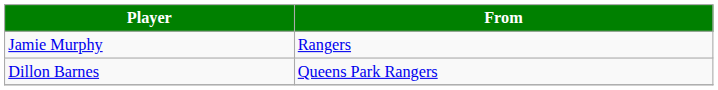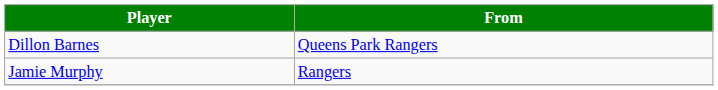rows swapped: Jamie Murphy <-> Dillon Barnes
